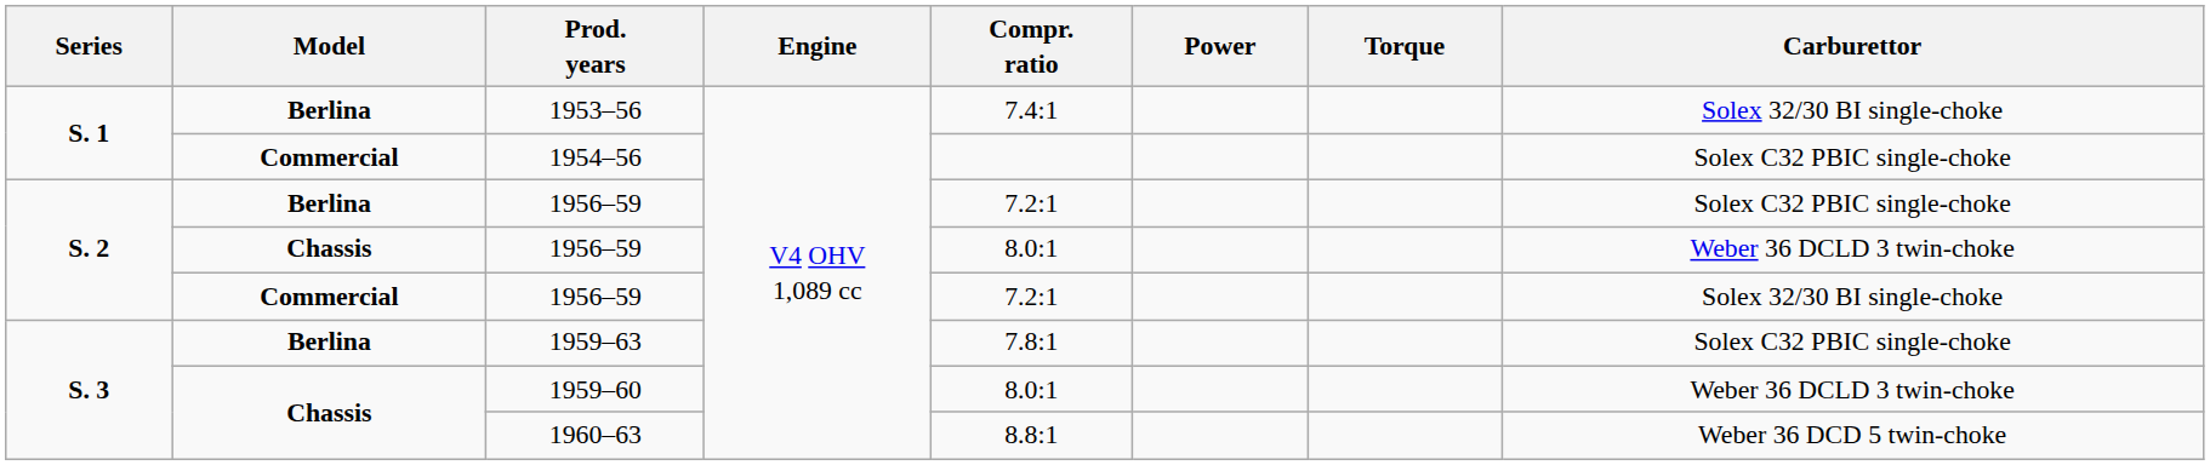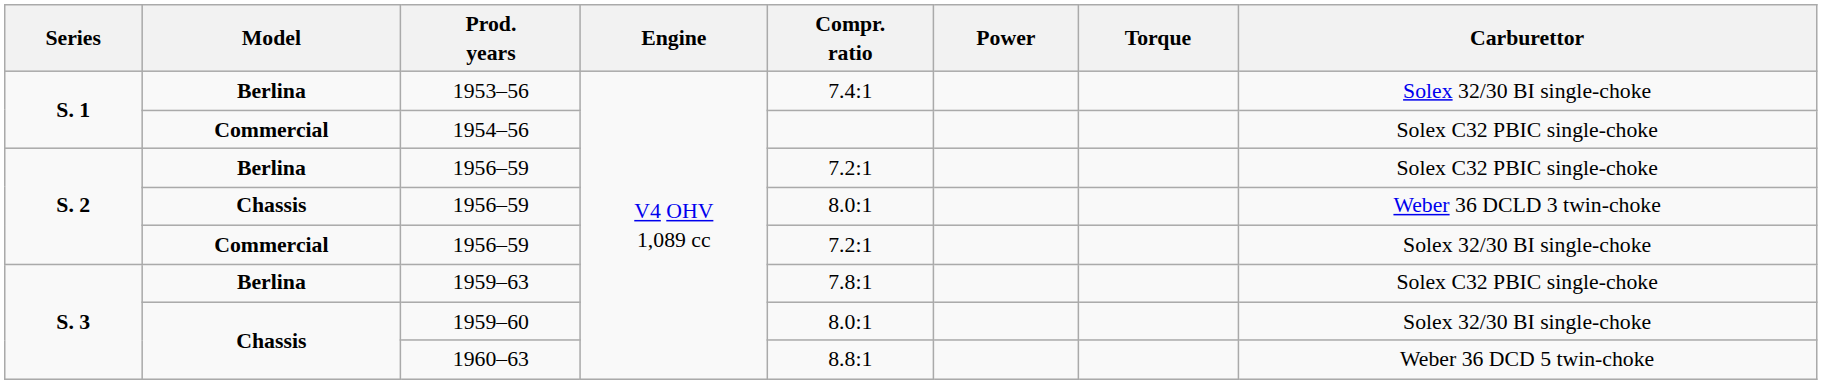1959–60 | Carburettor: Weber 36 DCLD 3 twin-choke -> Solex 32/30 BI single-choke
